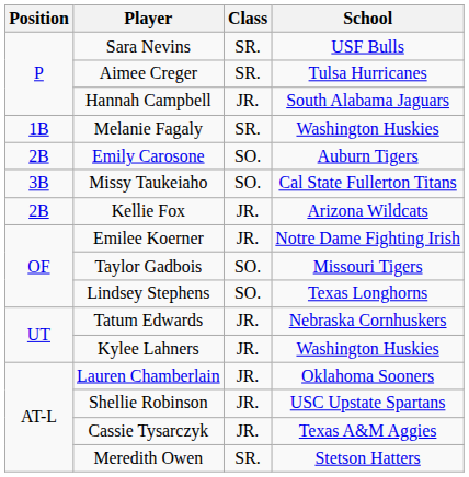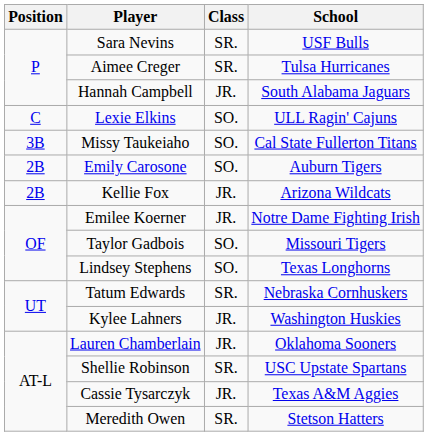+ row: C | Lexie Elkins | SO. | ULL Ragin' Cajuns
- row: 1B | Melanie Fagaly | SR. | Washington Huskies
rows swapped: Emily Carosone <-> Missy Taukeiaho
Tatum Edwards | Class: JR. -> SR.
Shellie Robinson | Class: JR. -> SR.
